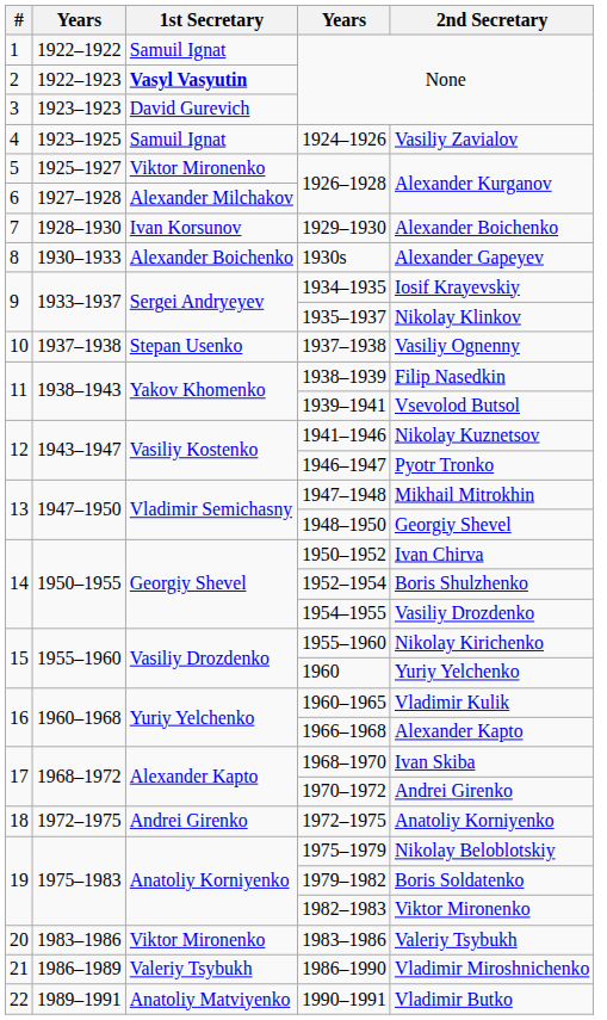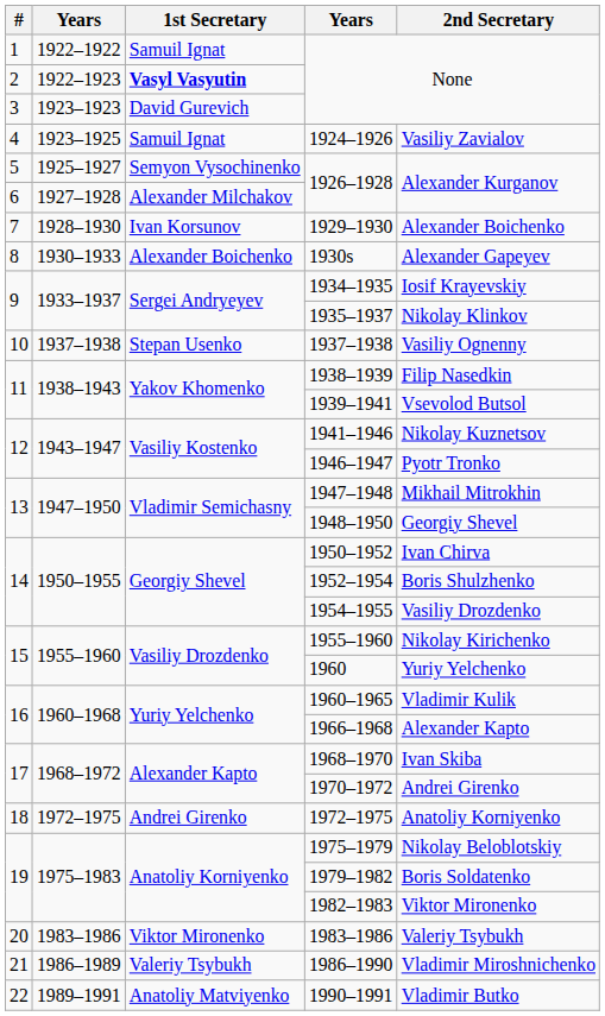5 / 1926–1928 | 1st Secretary: Viktor Mironenko -> Semyon Vysochinenko
